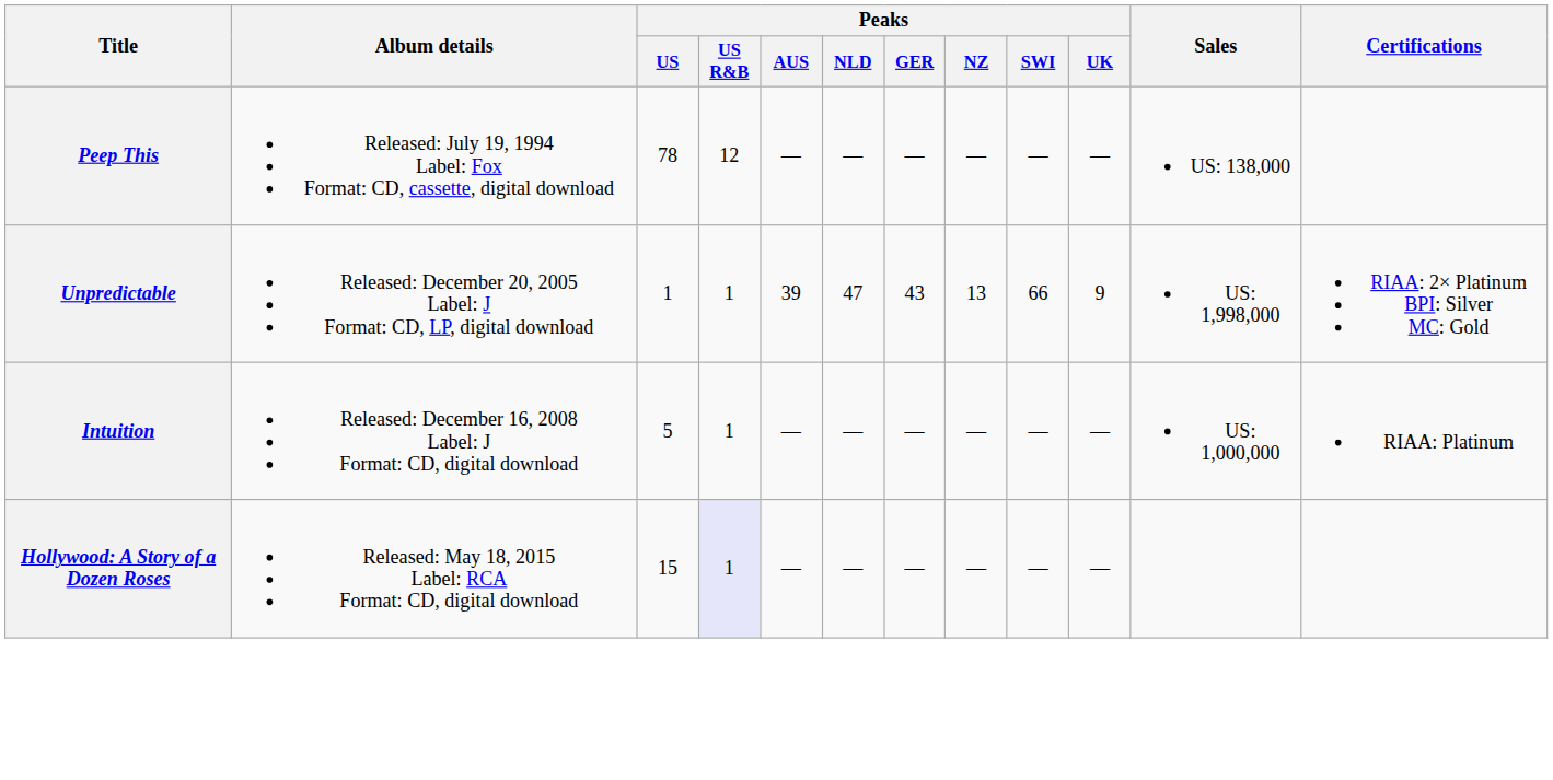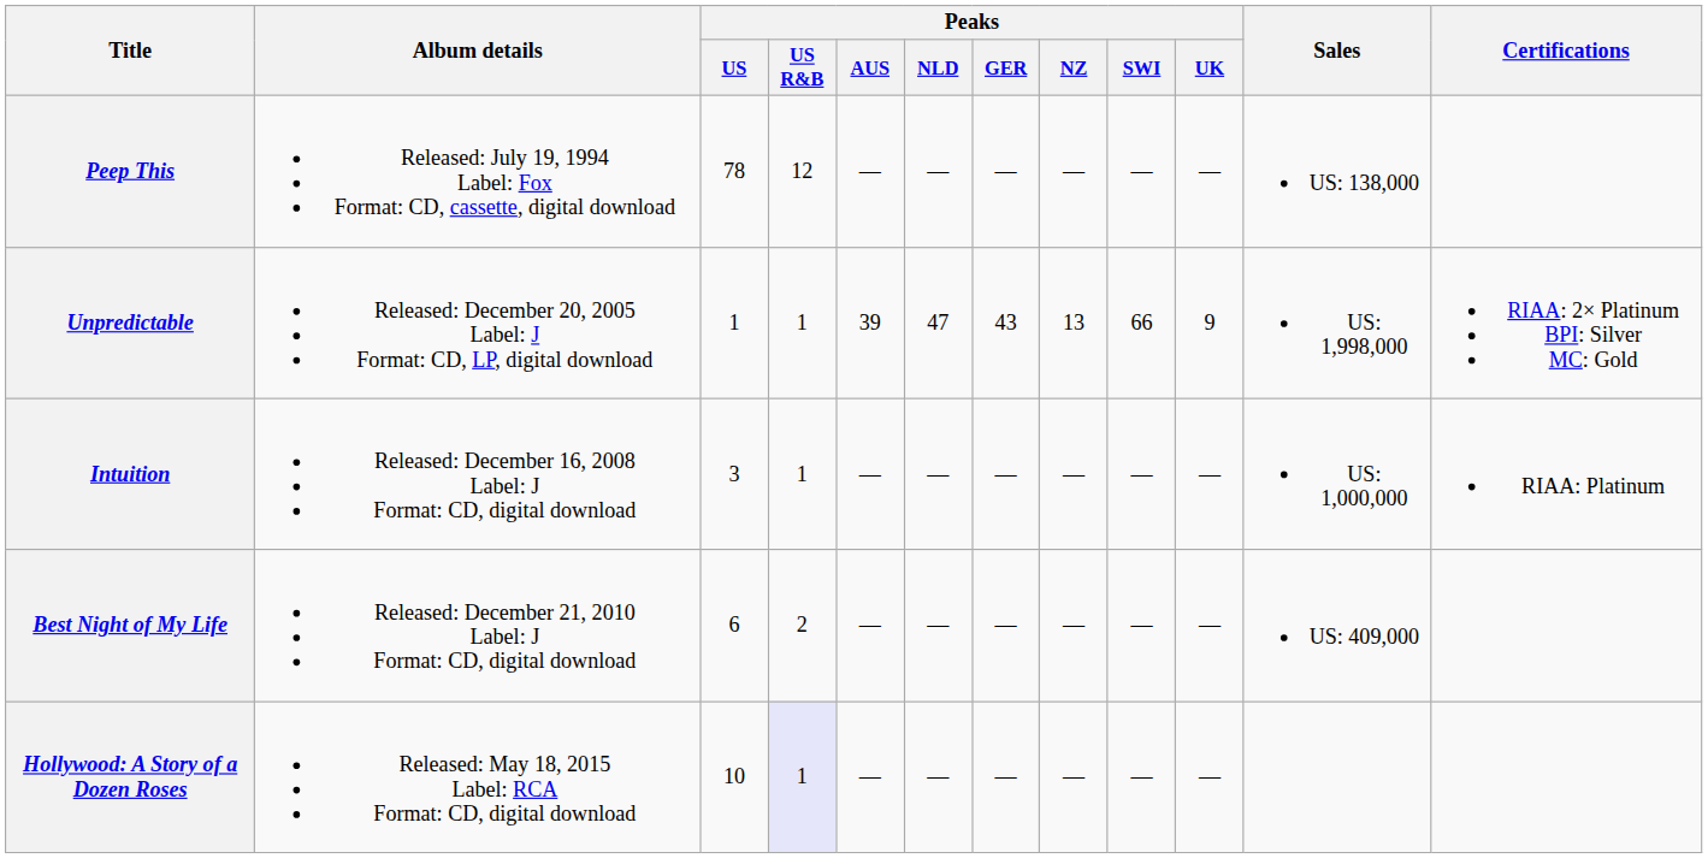Intuition | Peaks / US: 5 -> 3
+ row: Best Night of My Life | Released: December 21, 2010 Label: J Format: CD, digital download | 6 | 2 | — | — | — | — | — | — | US: 409,000
Hollywood: A Story of a Dozen Roses | Peaks / US: 15 -> 10
